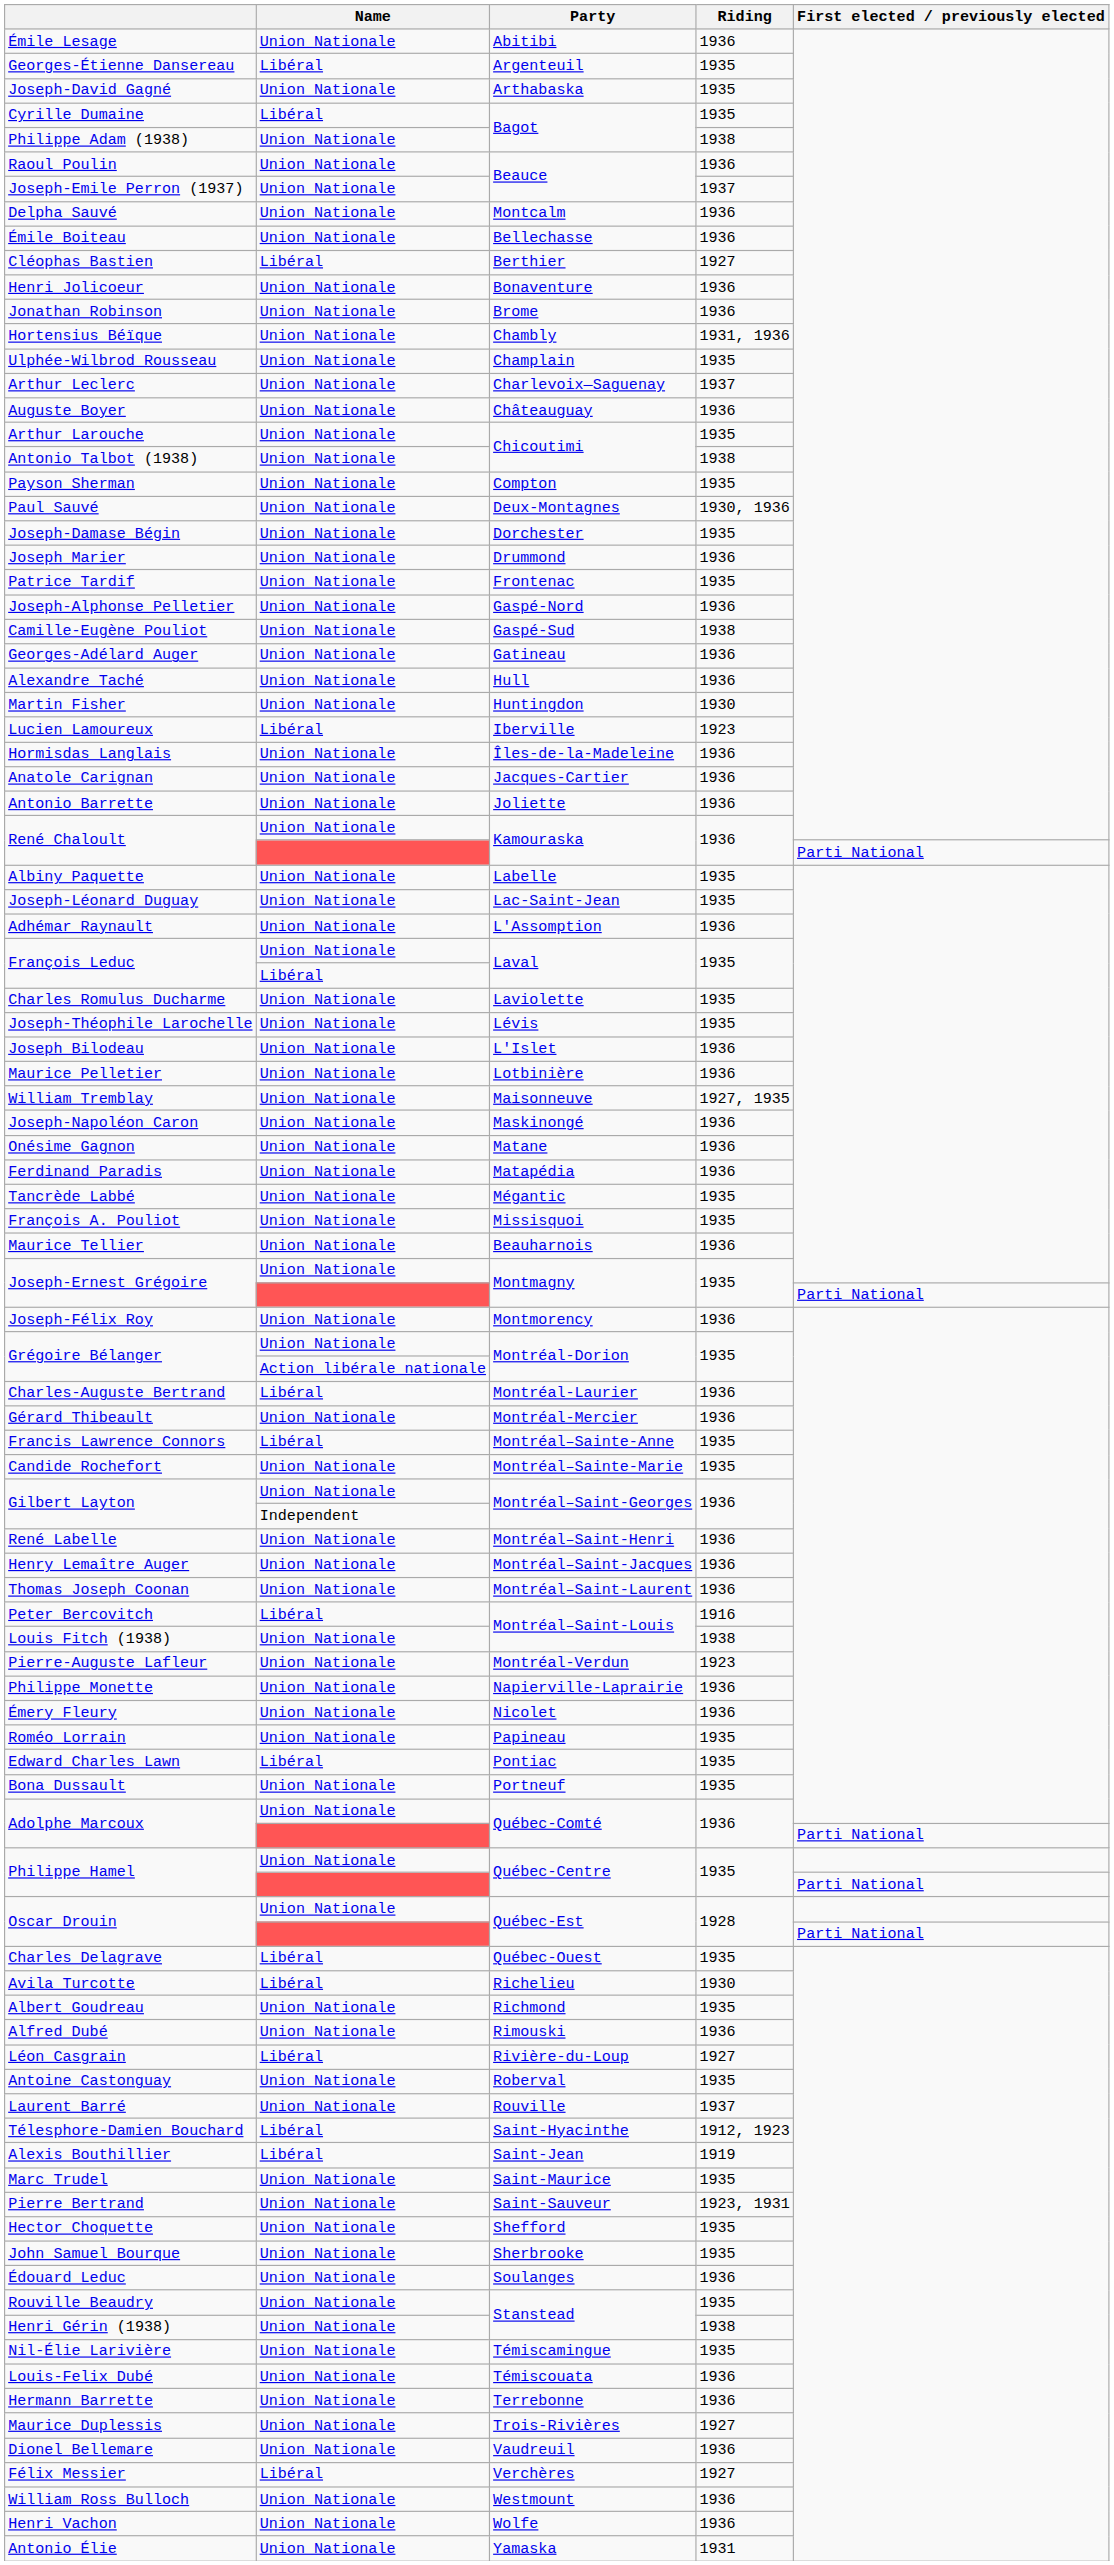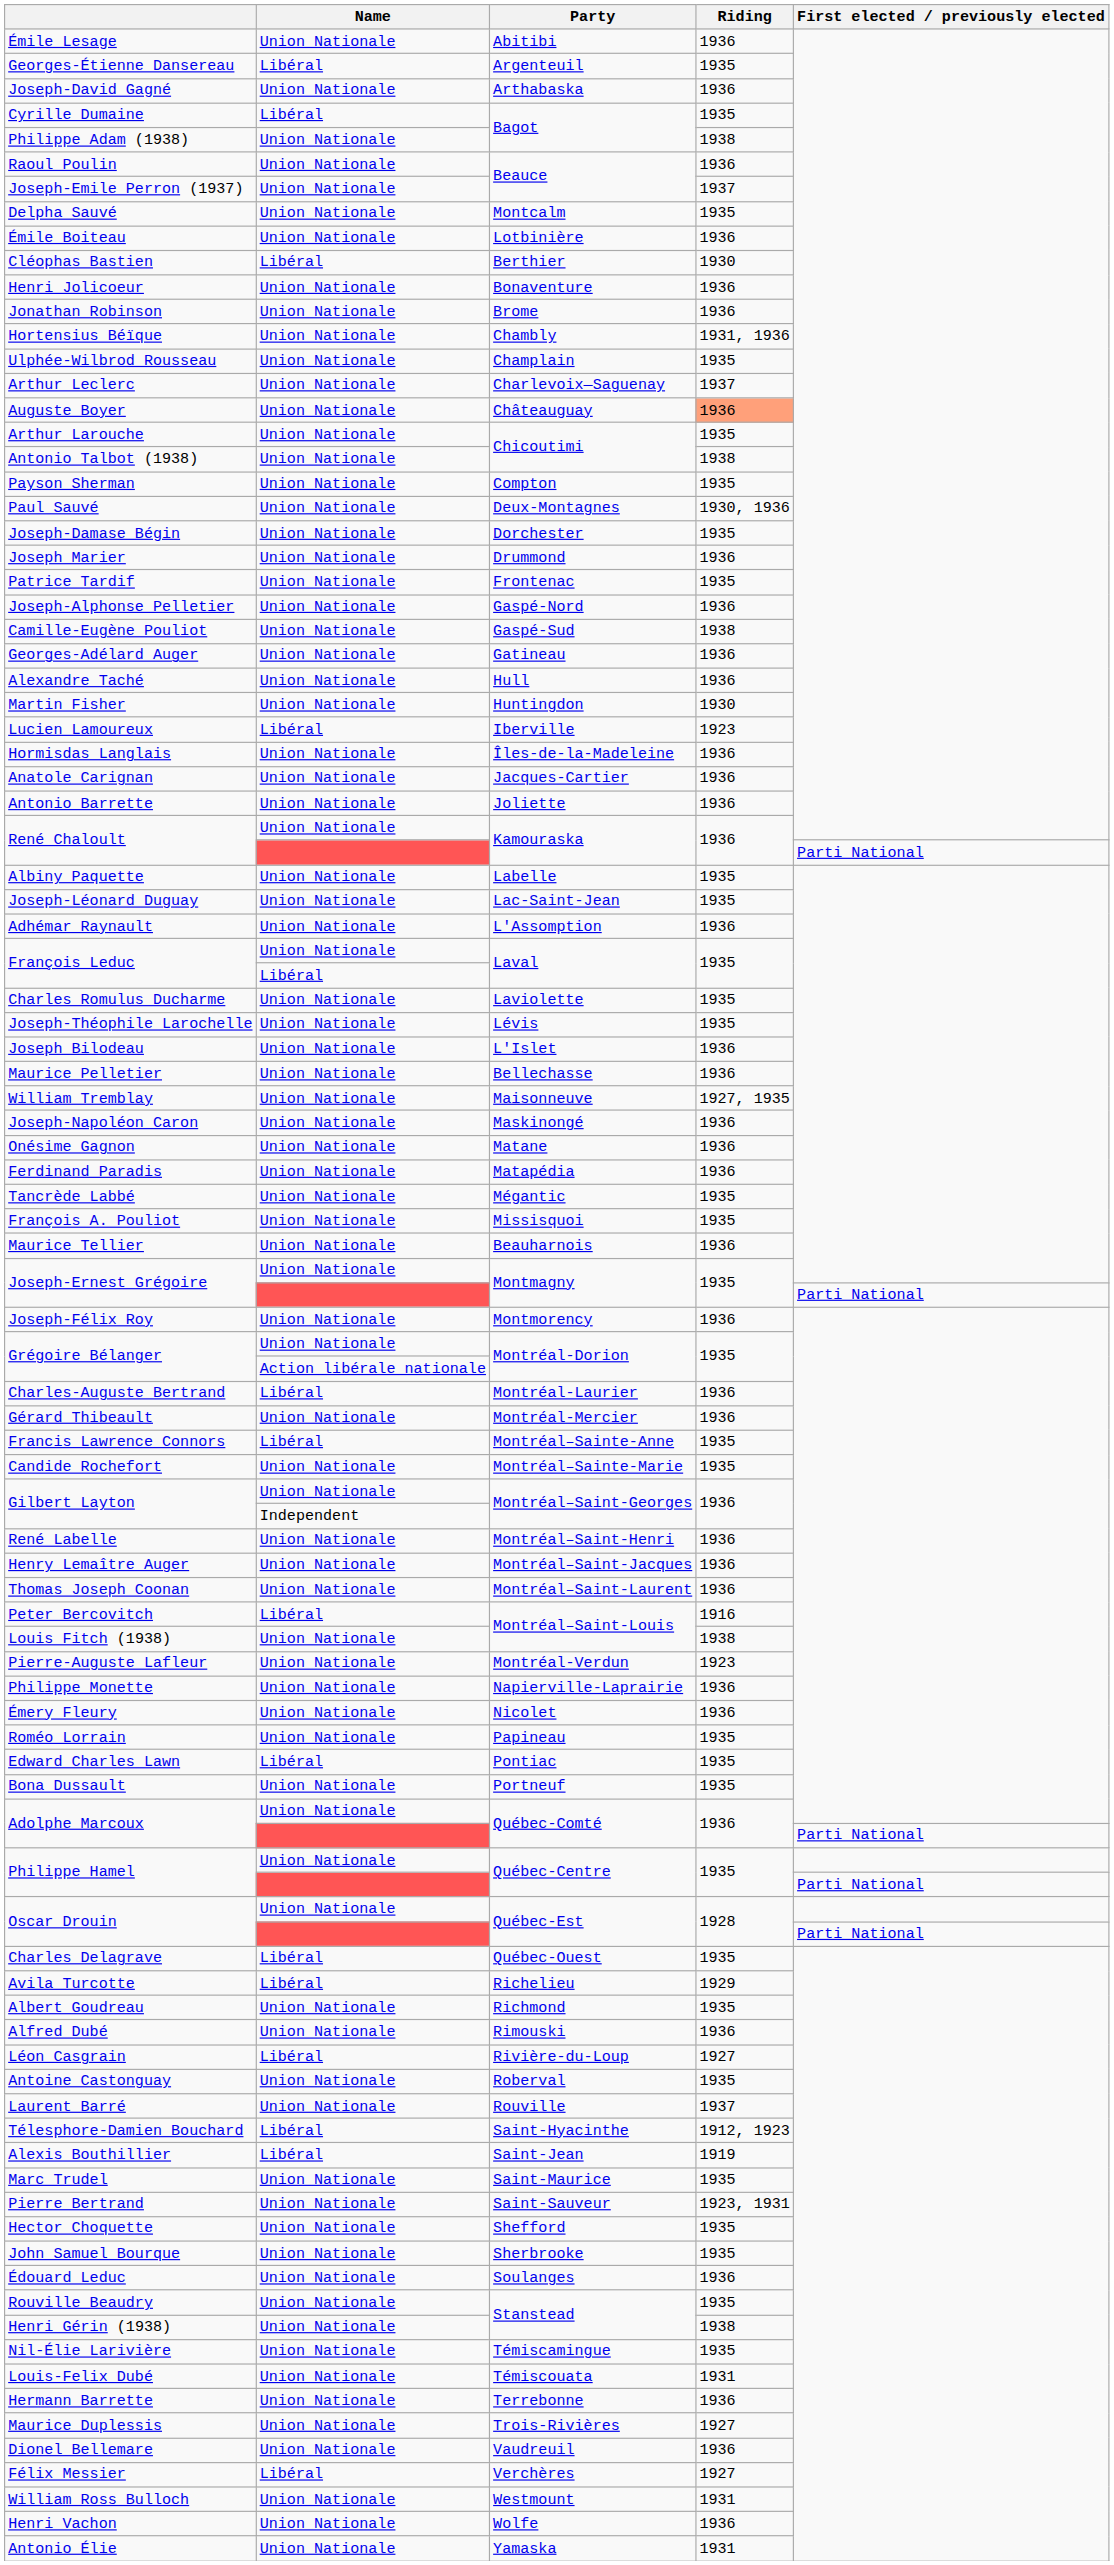Joseph-David Gagné | Riding: 1935 -> 1936
Delpha Sauvé | Riding: 1936 -> 1935
Émile Boiteau | Party: Bellechasse -> Lotbinière
Cléophas Bastien | Riding: 1927 -> 1930
Auguste Boyer | Riding: no background -> lightsalmon background
Maurice Pelletier | Party: Lotbinière -> Bellechasse
Avila Turcotte | Riding: 1930 -> 1929
Louis-Felix Dubé | Riding: 1936 -> 1931
William Ross Bulloch | Riding: 1936 -> 1931
